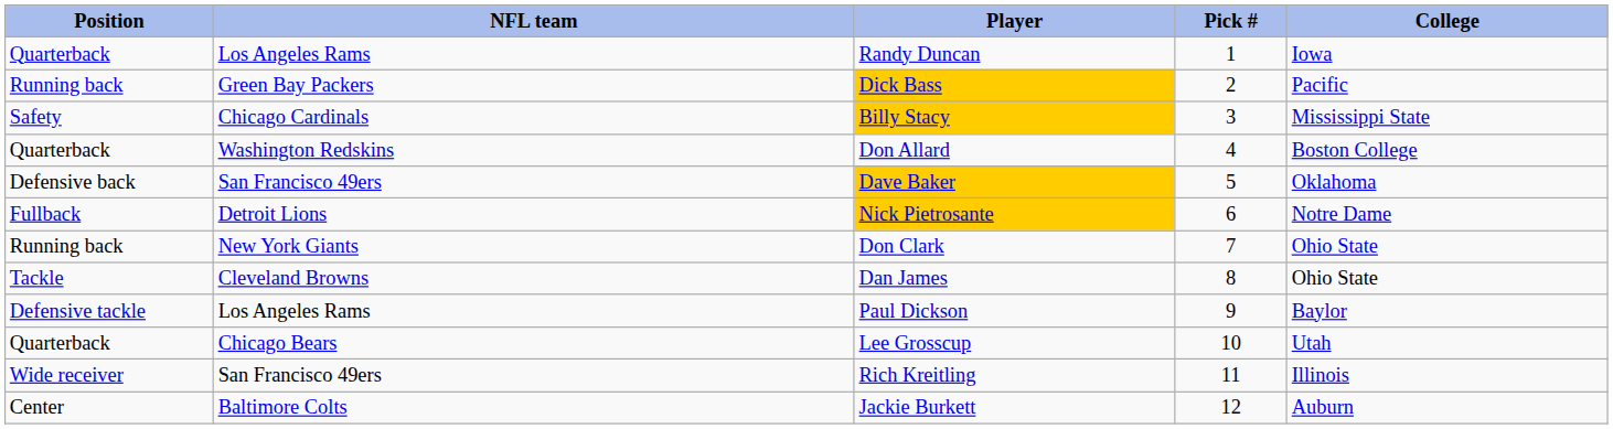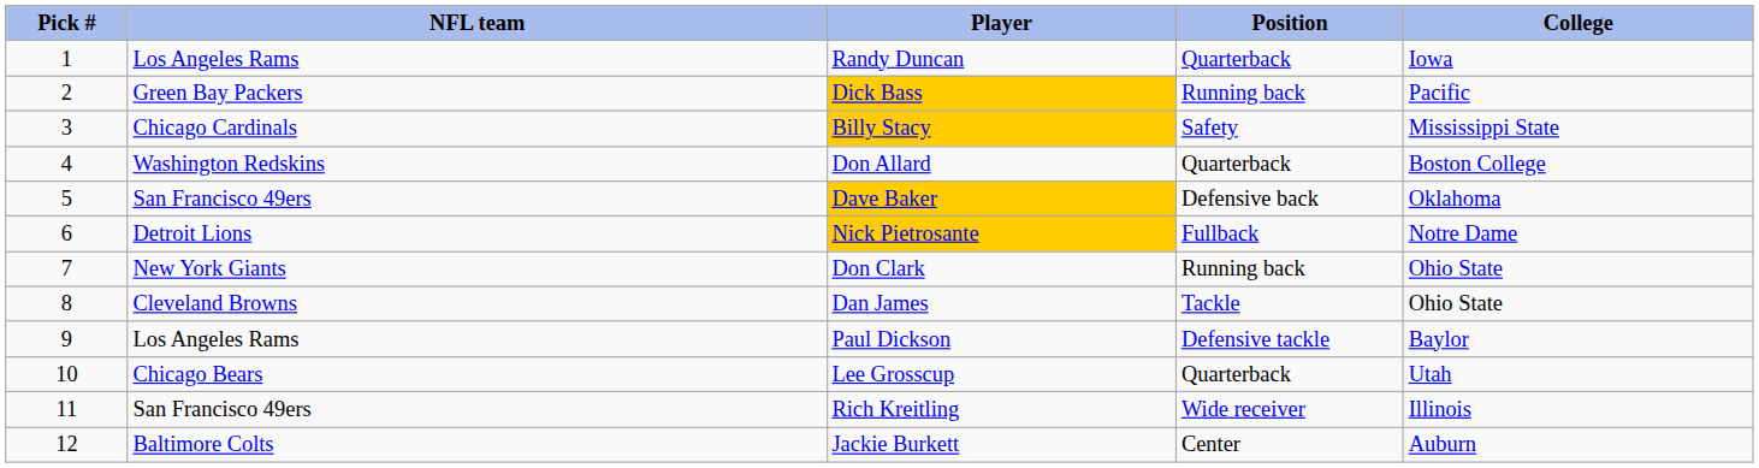columns swapped: Pick # <-> Position
